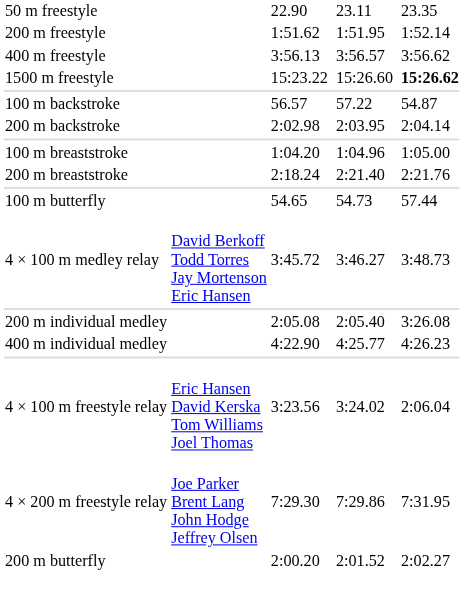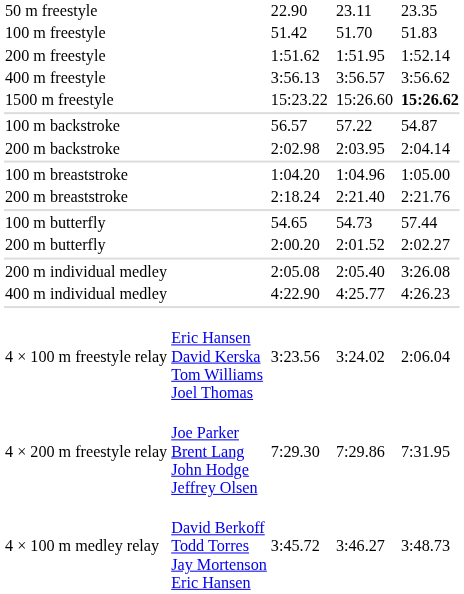+ row: 100 m freestyle | 51.42 | 51.70 | 51.83
rows swapped: 200 m butterfly <-> 4 × 100 m medley relay
